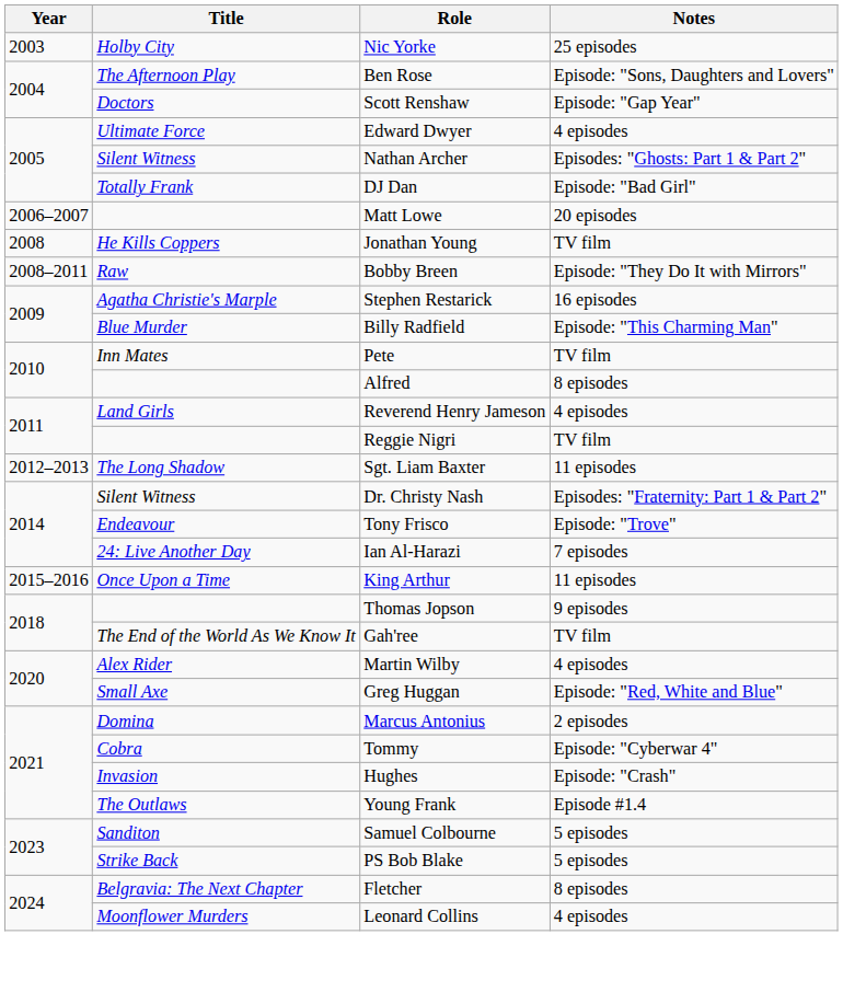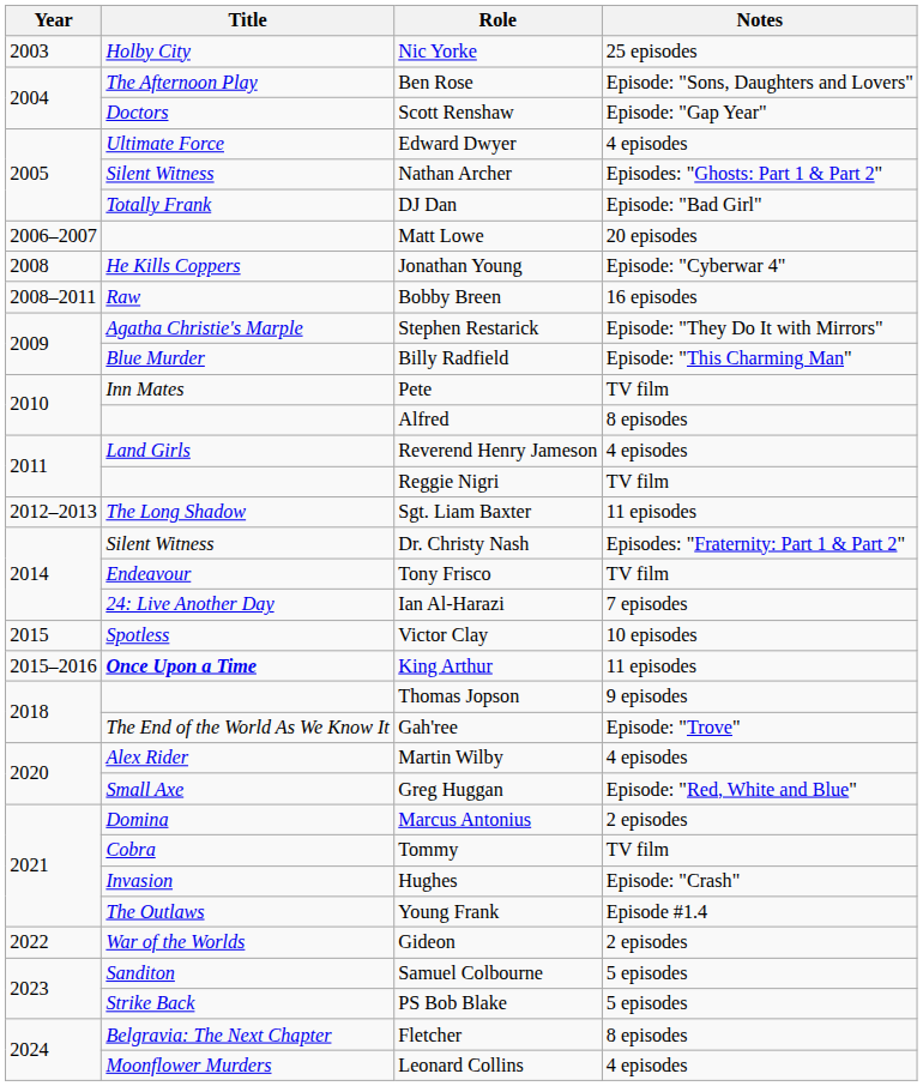Jonathan Young | Notes: TV film -> Episode: "Cyberwar 4"
Bobby Breen | Notes: Episode: "They Do It with Mirrors" -> 16 episodes
Stephen Restarick | Notes: 16 episodes -> Episode: "They Do It with Mirrors"
Tony Frisco | Notes: Episode: "Trove" -> TV film
+ row: 2015 | Spotless | Victor Clay | 10 episodes
King Arthur | Title: normal -> bold
Gah'ree | Notes: TV film -> Episode: "Trove"
Tommy | Notes: Episode: "Cyberwar 4" -> TV film
+ row: 2022 | War of the Worlds | Gideon | 2 episodes
